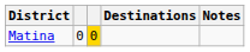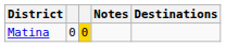columns swapped: Destinations <-> Notes
